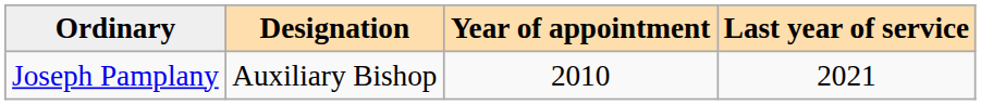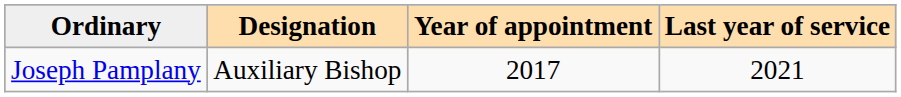Joseph Pamplany | Year of appointment: 2010 -> 2017
